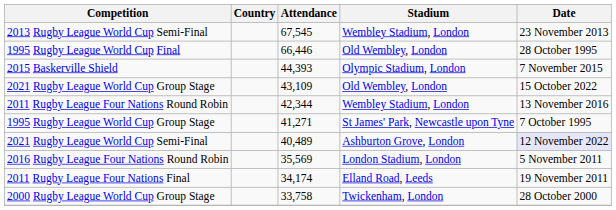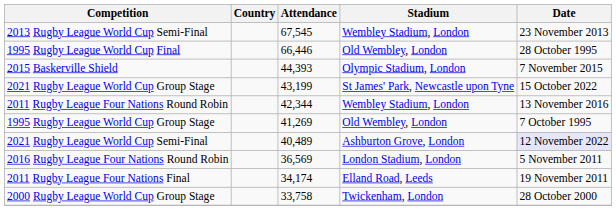2021 Rugby League World Cup Group Stage | Attendance: 43,109 -> 43,199
2021 Rugby League World Cup Group Stage | Stadium: Old Wembley, London -> St James' Park, Newcastle upon Tyne
1995 Rugby League World Cup Group Stage | Attendance: 41,271 -> 41,269
1995 Rugby League World Cup Group Stage | Stadium: St James' Park, Newcastle upon Tyne -> Old Wembley, London
2016 Rugby League Four Nations Round Robin | Attendance: 35,569 -> 36,569
